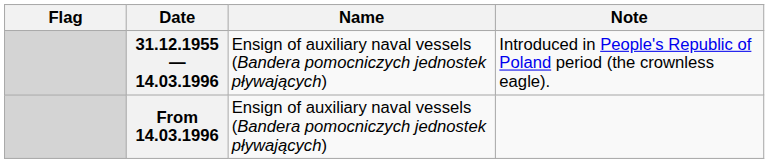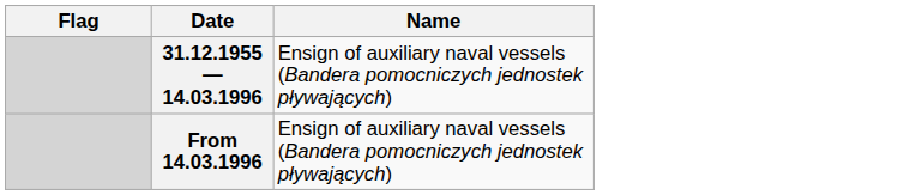- column: Note | Introduced in People's Republic of Poland period (the crownless eagle).
